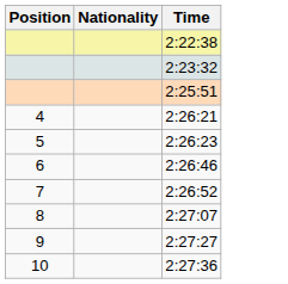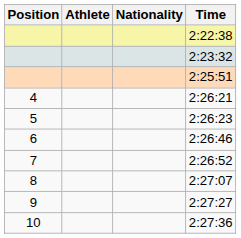+ column: Athlete
